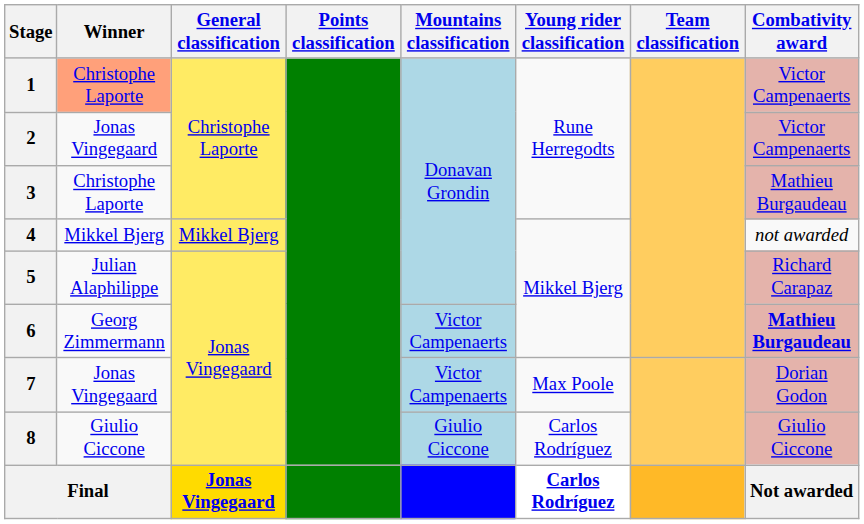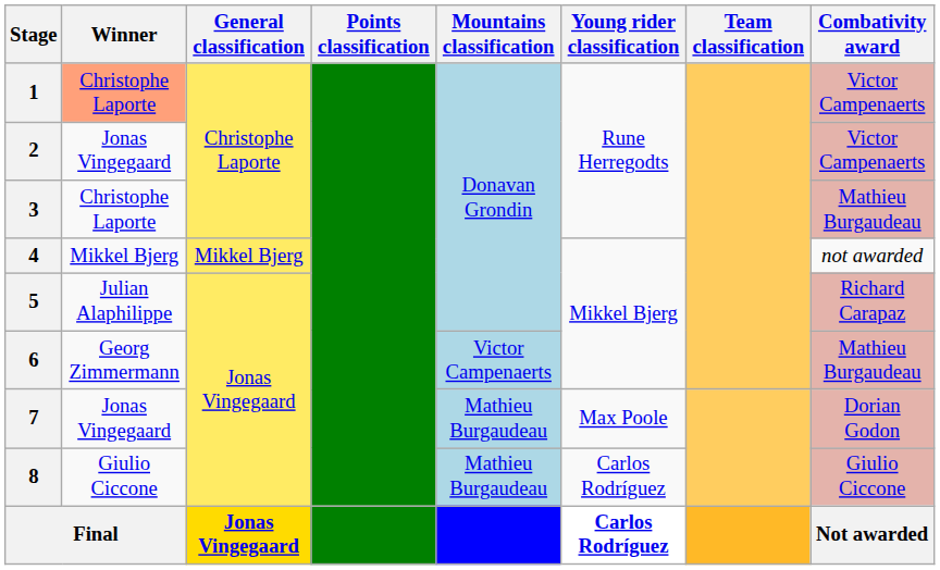6 | Combativity award: bold -> normal
7 | Mountains classification: Victor Campenaerts -> Mathieu Burgaudeau
8 | Mountains classification: Giulio Ciccone -> Mathieu Burgaudeau
